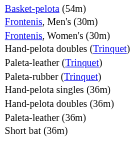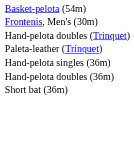- row: Frontenis, Women's (30m)
- row: Paleta-rubber (Trinquet)
- row: Paleta-leather (36m)
